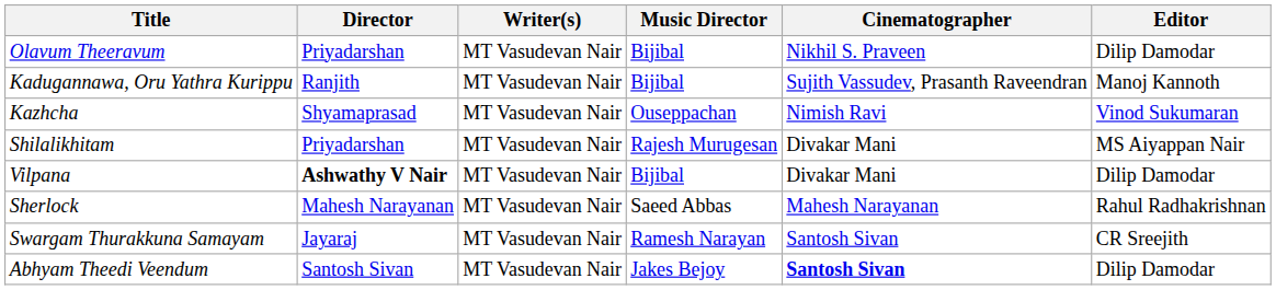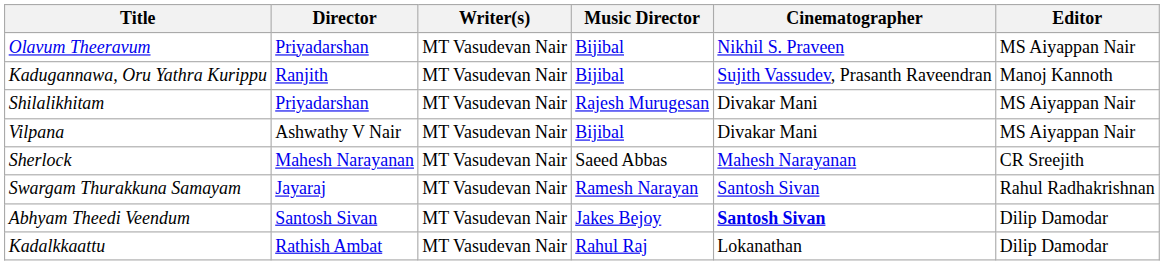Olavum Theeravum | Editor: Dilip Damodar -> MS Aiyappan Nair
- row: Kazhcha | Shyamaprasad | MT Vasudevan Nair | Ouseppachan | Nimish Ravi | Vinod Sukumaran
Vilpana | Director: bold -> normal
Vilpana | Editor: Dilip Damodar -> MS Aiyappan Nair
Sherlock | Editor: Rahul Radhakrishnan -> CR Sreejith
Swargam Thurakkuna Samayam | Editor: CR Sreejith -> Rahul Radhakrishnan
+ row: Kadalkkaattu | Rathish Ambat | MT Vasudevan Nair | Rahul Raj | Lokanathan | Dilip Damodar
